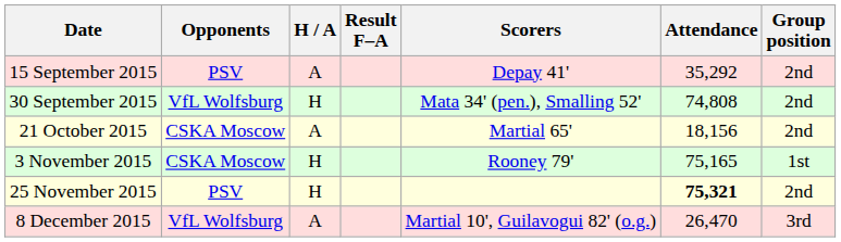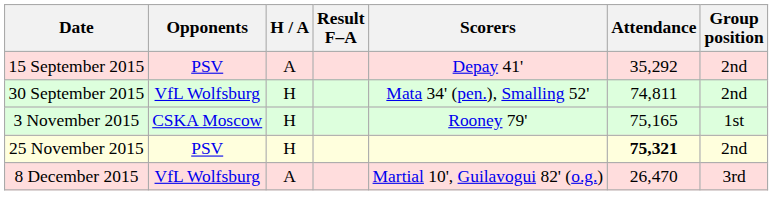30 September 2015 | Attendance: 74,808 -> 74,811
- row: 21 October 2015 | CSKA Moscow | A | Martial 65' | 18,156 | 2nd
